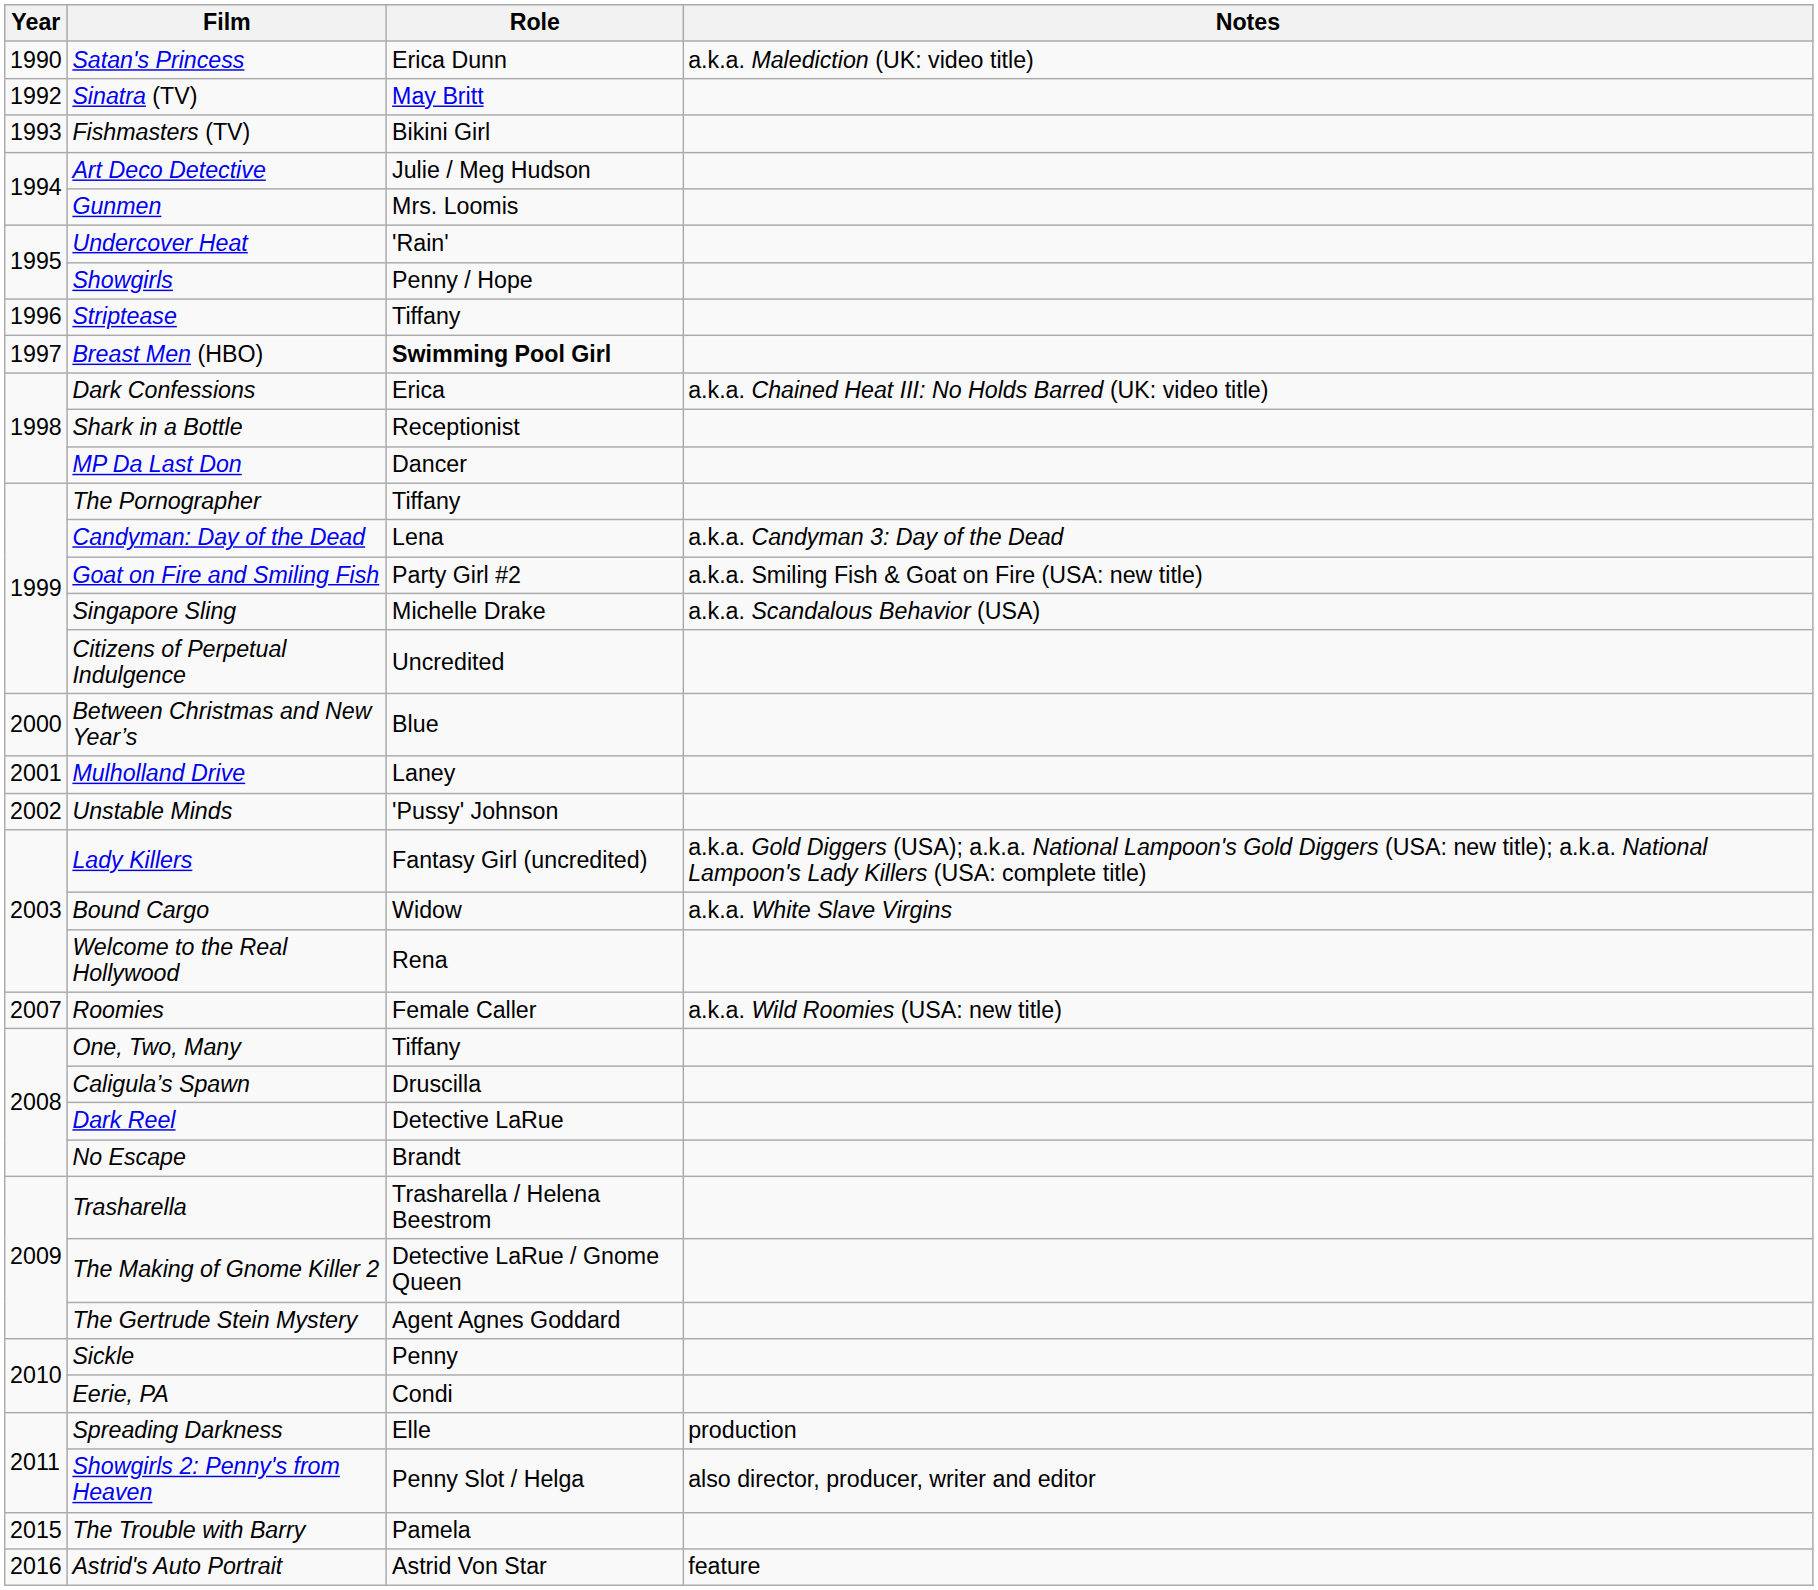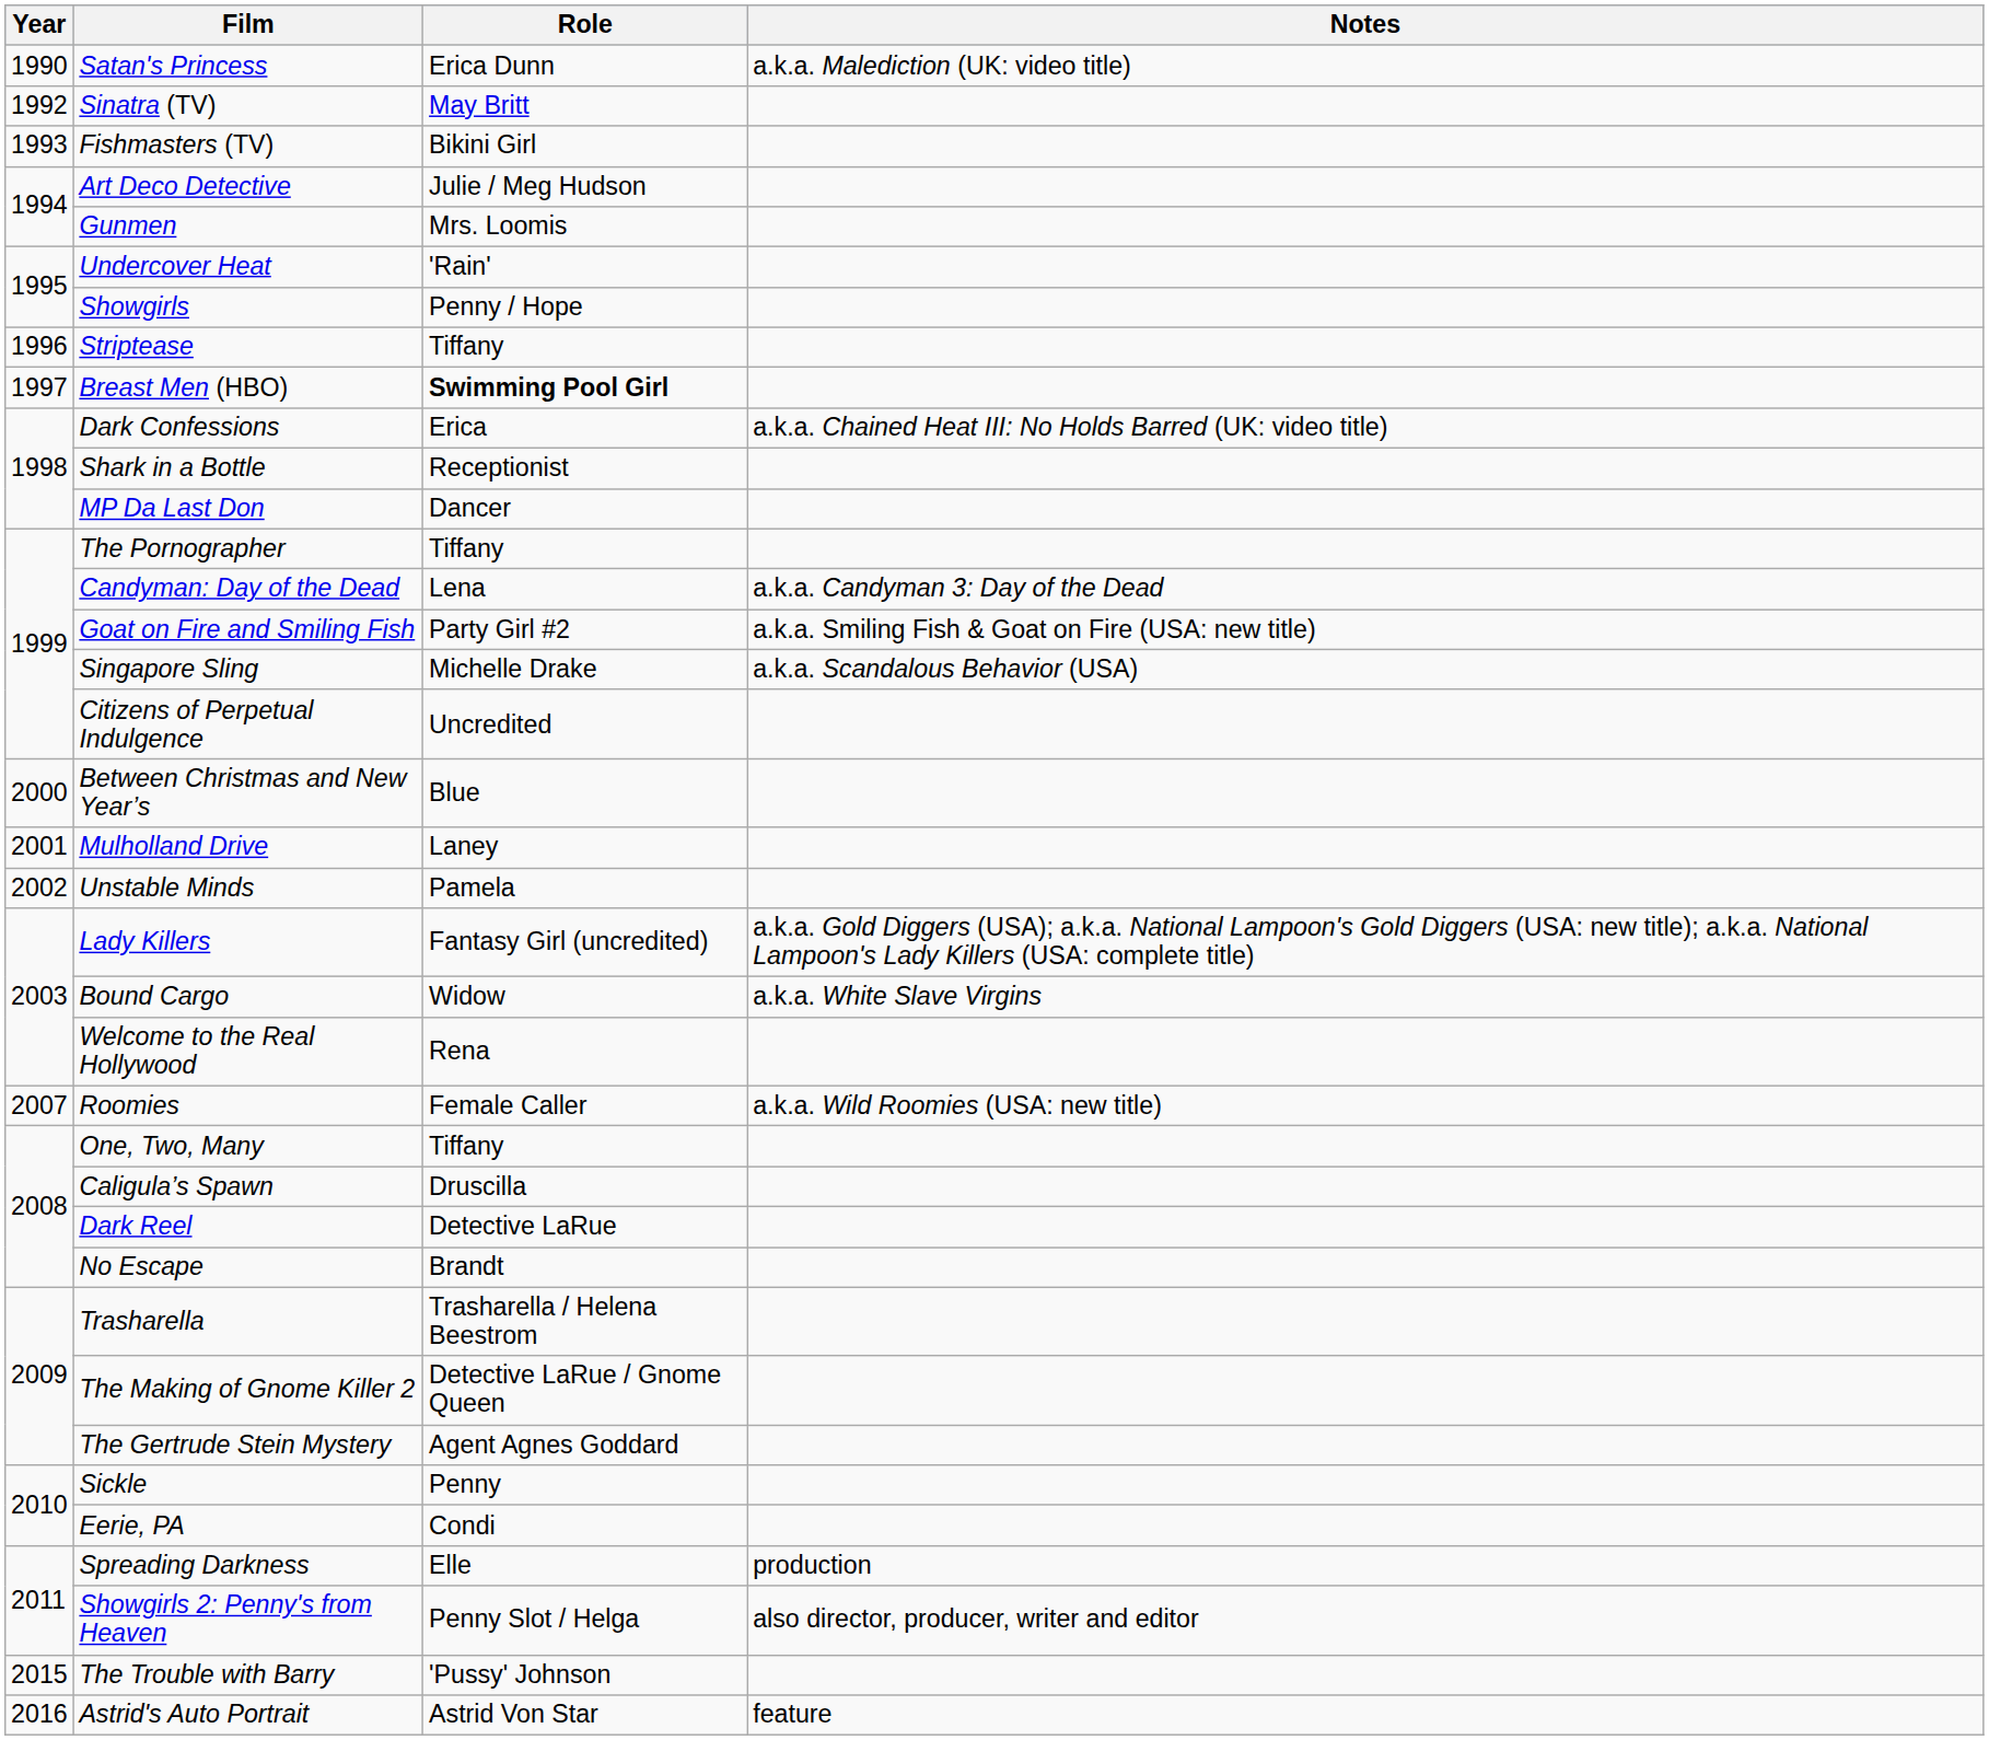Unstable Minds | Role: 'Pussy' Johnson -> Pamela
The Trouble with Barry | Role: Pamela -> 'Pussy' Johnson
